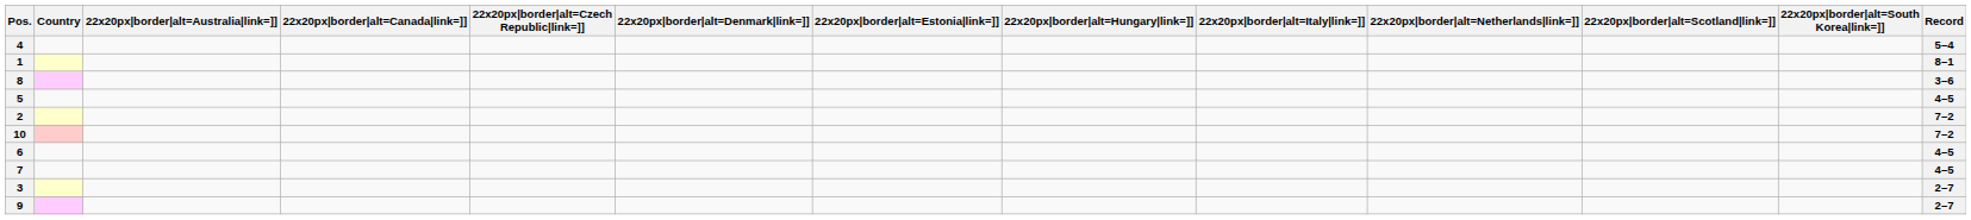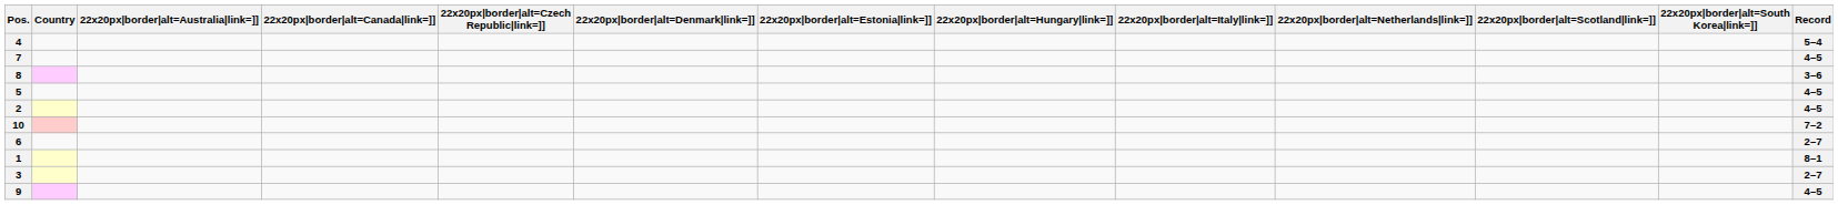rows swapped: 1 <-> 7
2 | Record: 7–2 -> 4–5
6 | Record: 4–5 -> 2–7
9 | Record: 2–7 -> 4–5
